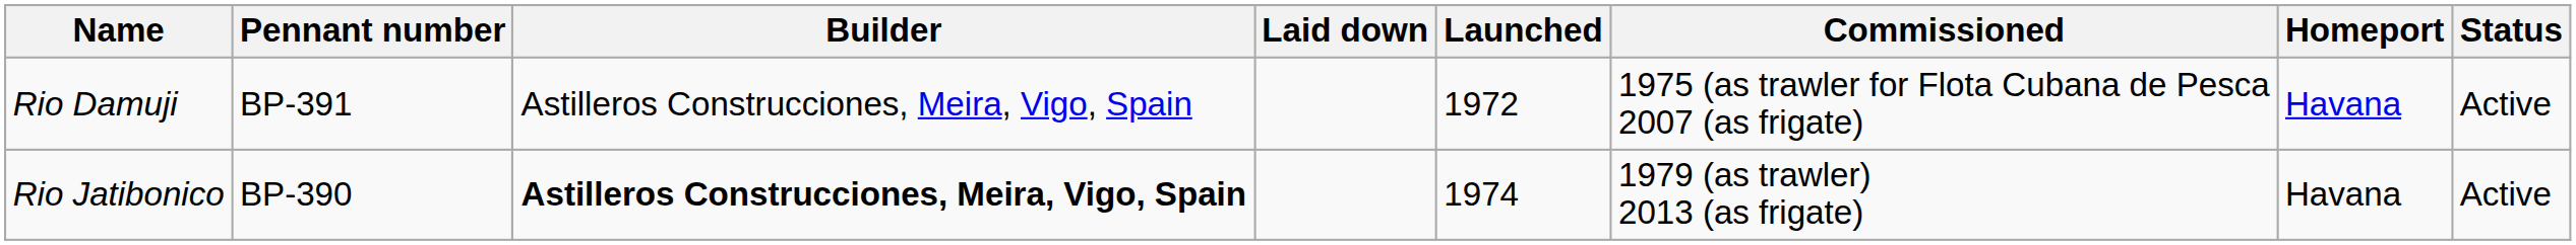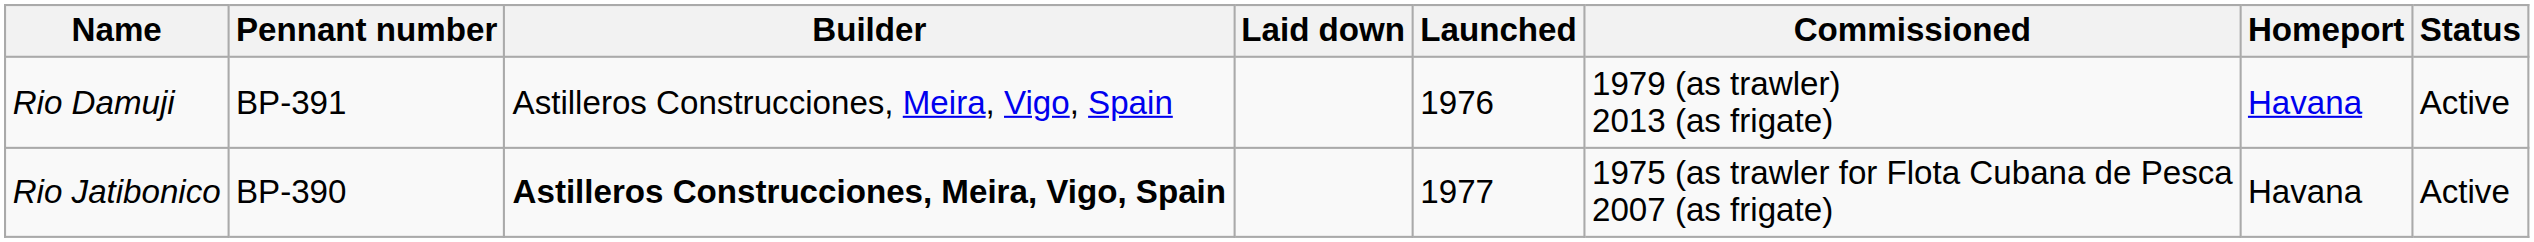Rio Damuji | Launched: 1972 -> 1976
Rio Damuji | Commissioned: 1975 (as trawler for Flota Cubana de Pesca 2007 (as frigate) -> 1979 (as trawler) 2013 (as frigate)
Rio Jatibonico | Launched: 1974 -> 1977
Rio Jatibonico | Commissioned: 1979 (as trawler) 2013 (as frigate) -> 1975 (as trawler for Flota Cubana de Pesca 2007 (as frigate)
